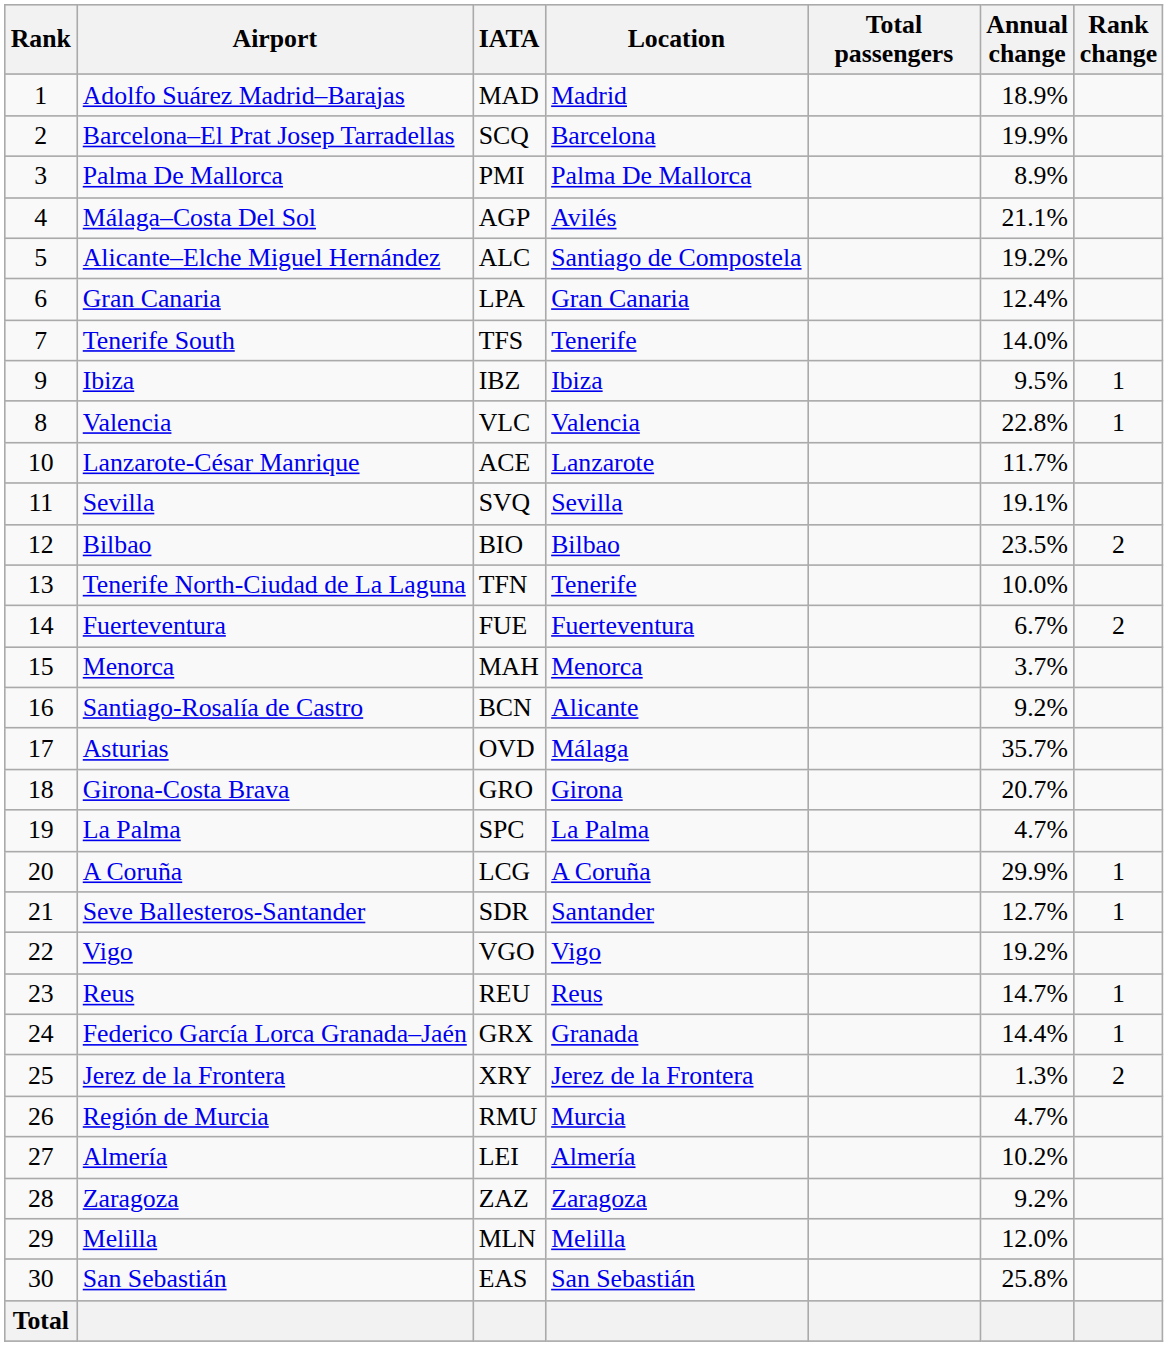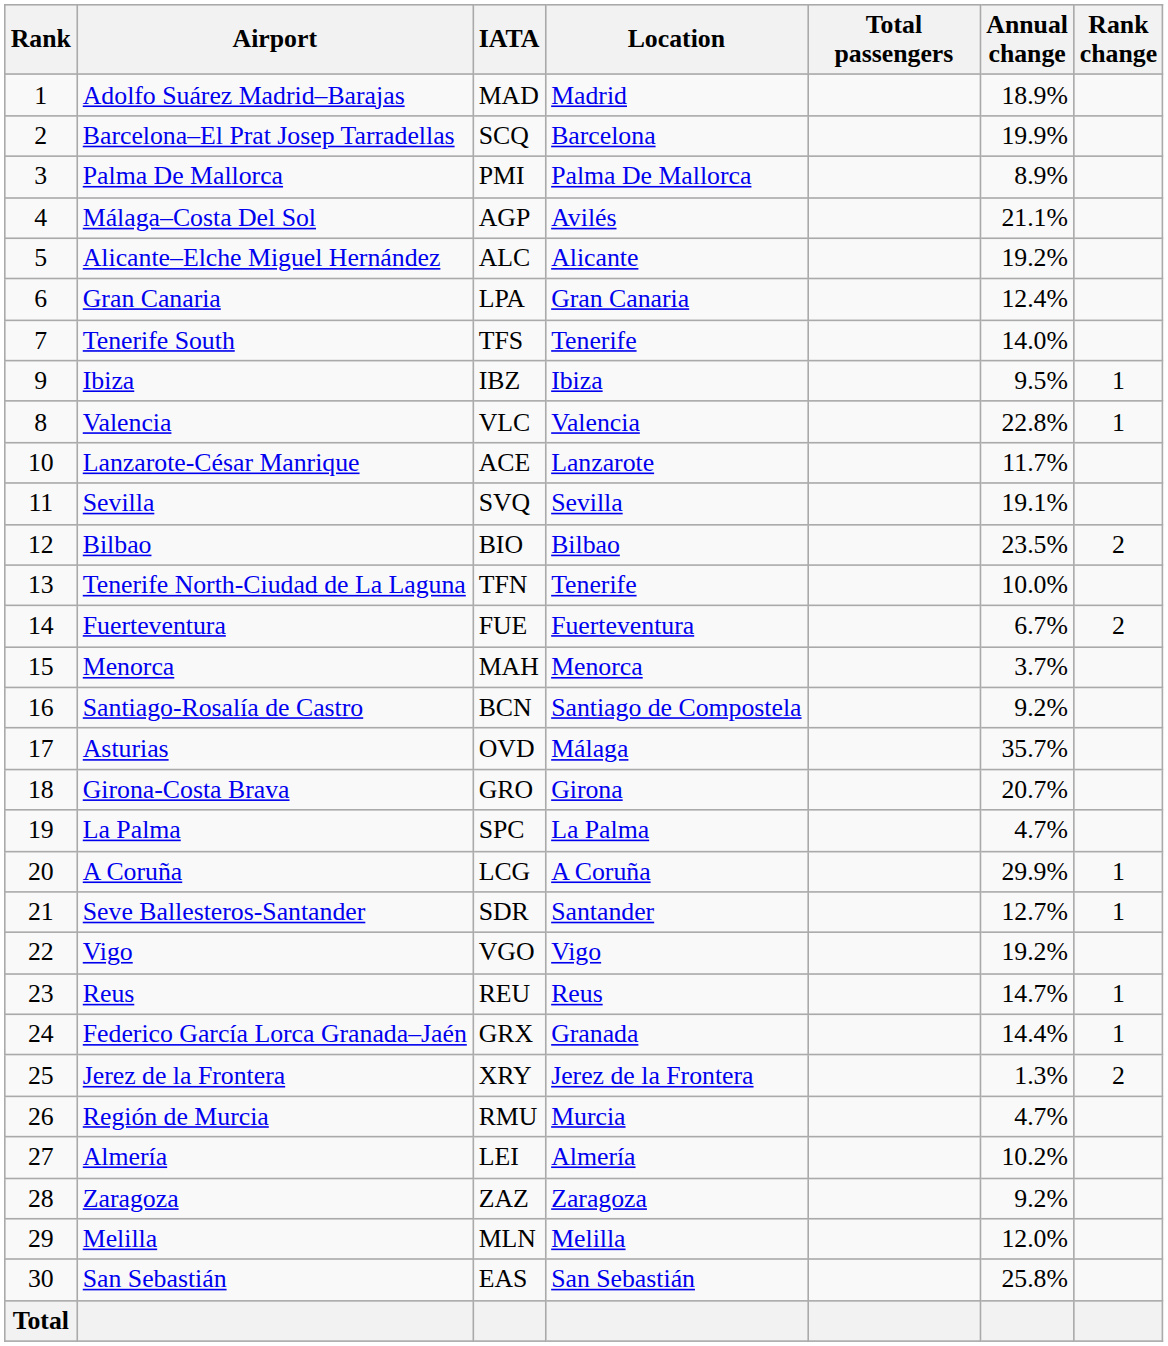Alicante–Elche Miguel Hernández | Location: Santiago de Compostela -> Alicante
Santiago-Rosalía de Castro | Location: Alicante -> Santiago de Compostela
